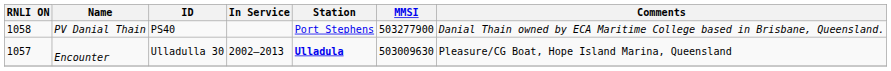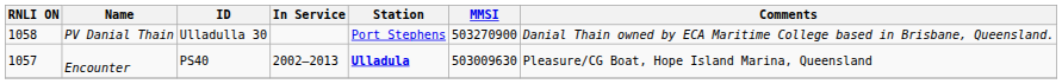PV Danial Thain | ID: PS40 -> Ulladulla 30
PV Danial Thain | MMSI: 503277900 -> 503270900
Encounter | ID: Ulladulla 30 -> PS40
